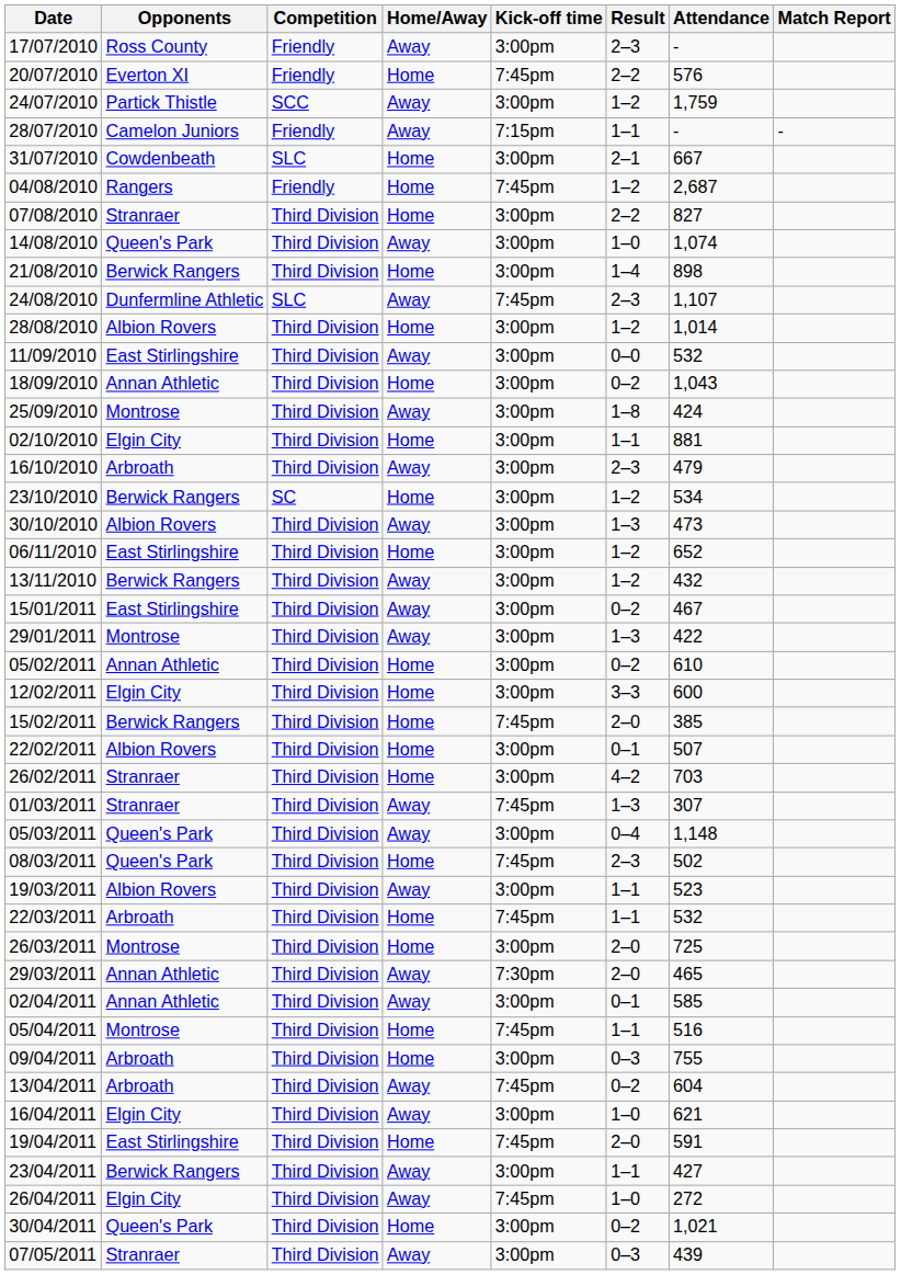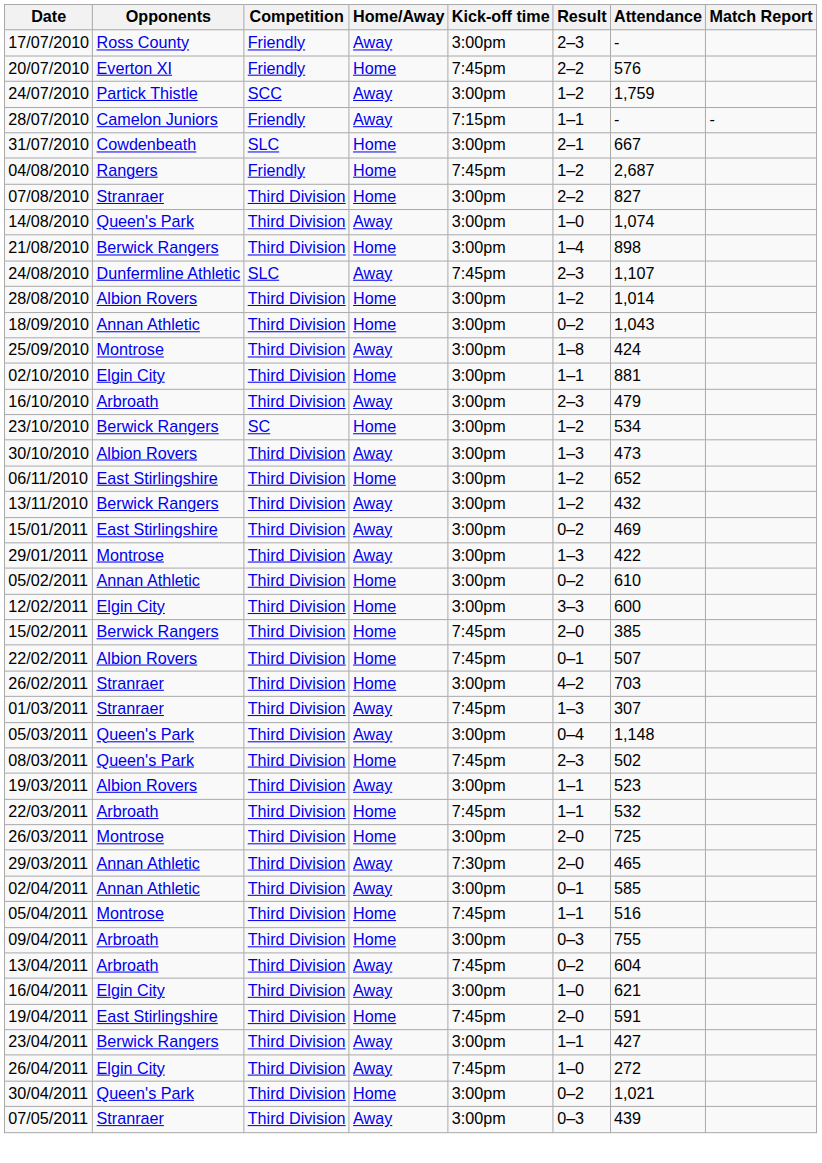- row: 11/09/2010 | East Stirlingshire | Third Division | Away | 3:00pm | 0–0 | 532
15/01/2011 | Attendance: 467 -> 469
22/02/2011 | Kick-off time: 3:00pm -> 7:45pm
